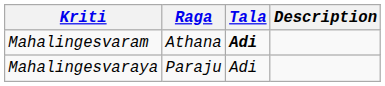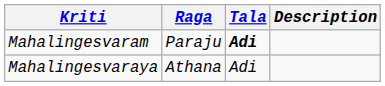Mahalingesvaram | Raga: Athana -> Paraju
Mahalingesvaraya | Raga: Paraju -> Athana
